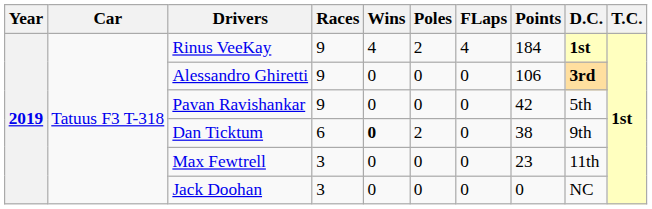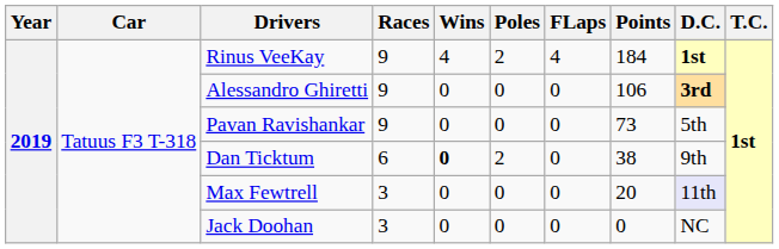Pavan Ravishankar | Points: 42 -> 73
Max Fewtrell | Points: 23 -> 20
Max Fewtrell | D.C.: no background -> lavender background
